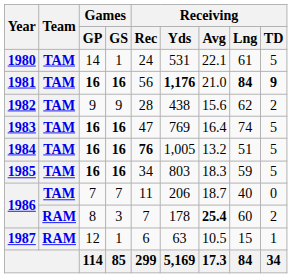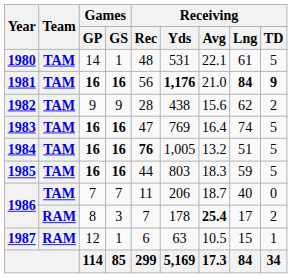1980 | Receiving / Rec: 24 -> 48
1985 | Receiving / Rec: 34 -> 44
1986 / 8 | Receiving / Lng: 60 -> 17
